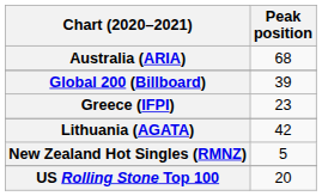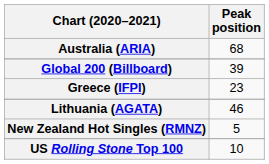Lithuania (AGATA) | Peak position: 42 -> 46
US Rolling Stone Top 100 | Peak position: 20 -> 10
